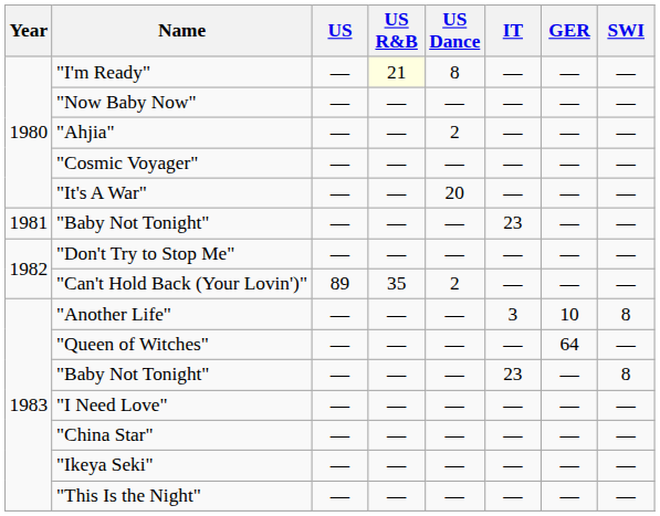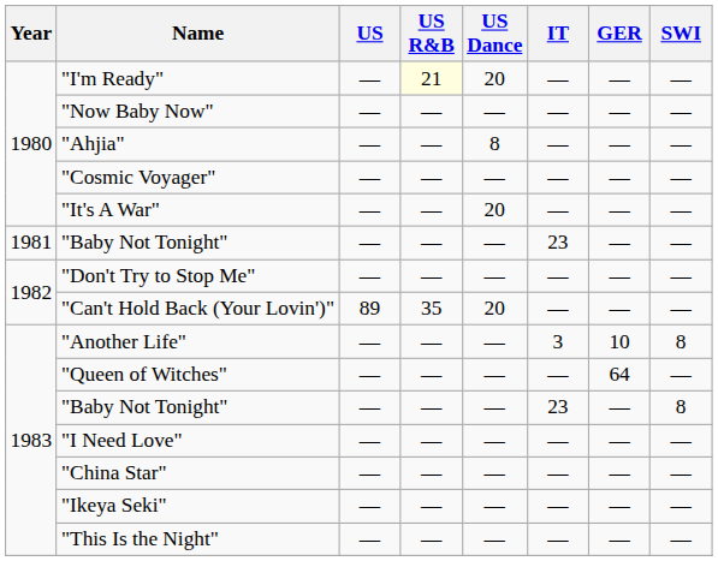"I'm Ready" | US Dance: 8 -> 20
"Ahjia" | US Dance: 2 -> 8
"Can't Hold Back (Your Lovin')" | US Dance: 2 -> 20
